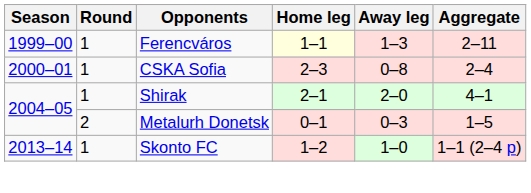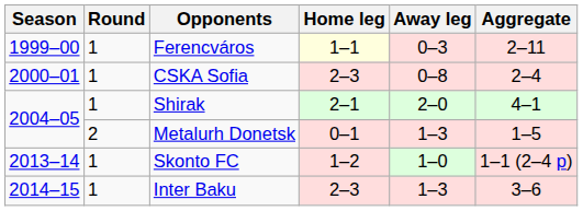Ferencváros | Away leg: 1–3 -> 0–3
Metalurh Donetsk | Away leg: 0–3 -> 1–3
+ row: 2014–15 | 1 | Inter Baku | 2–3 | 1–3 | 3–6
